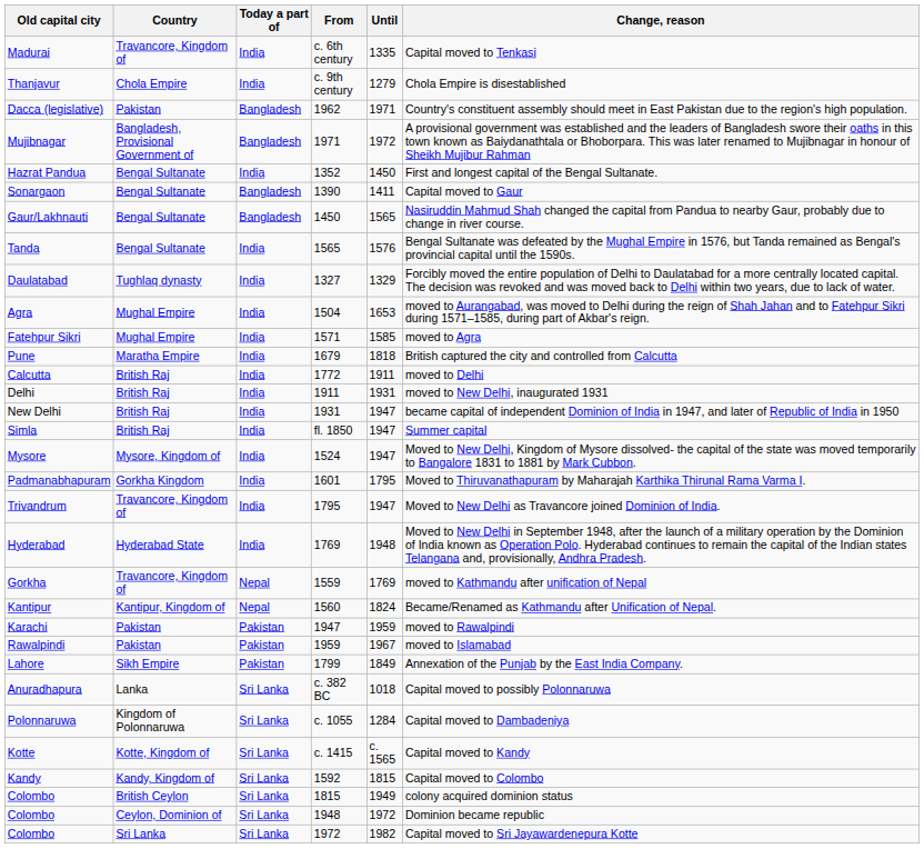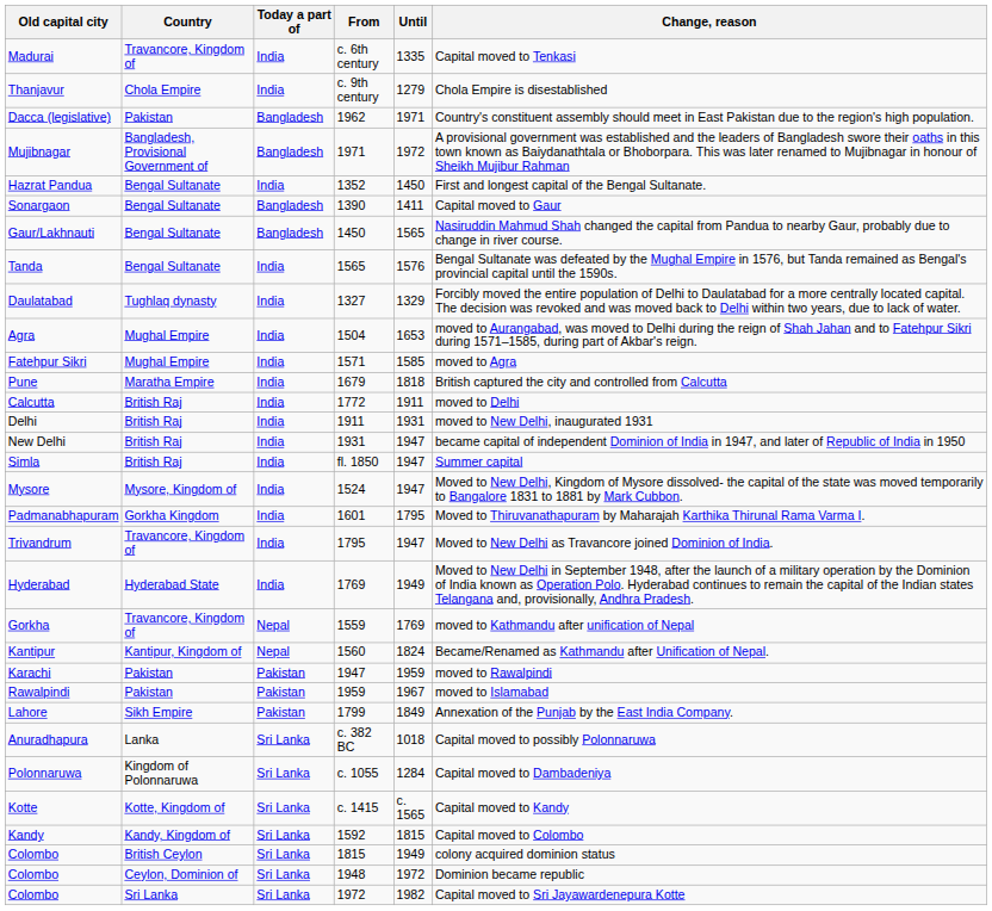Hyderabad | Until: 1948 -> 1949
